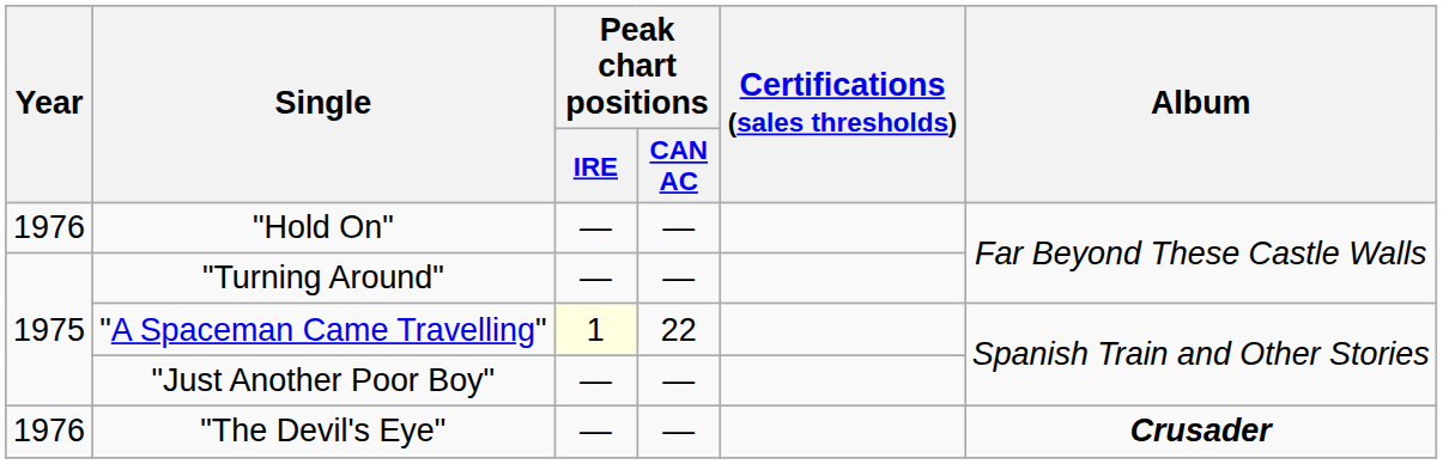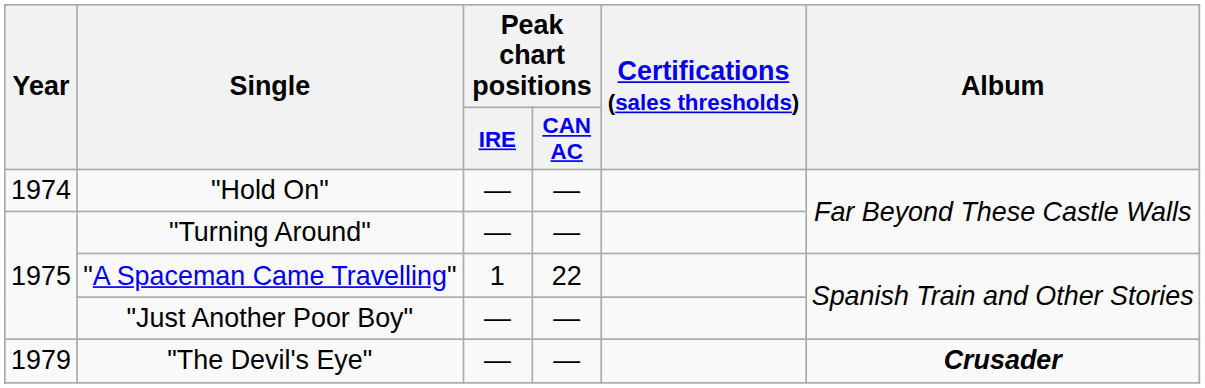"Hold On" | Year: 1976 -> 1974
"A Spaceman Came Travelling" | Peak chart positions / IRE: lightyellow background -> no background
"The Devil's Eye" | Year: 1976 -> 1979
